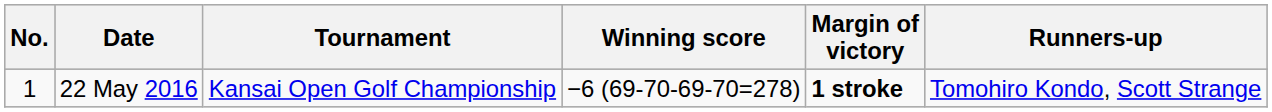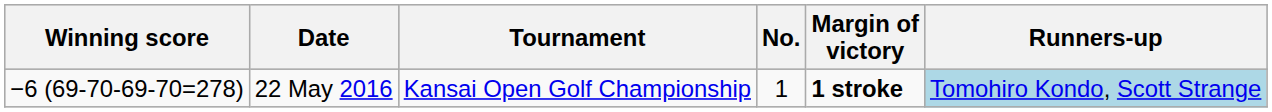columns swapped: No. <-> Winning score
22 May 2016 | Runners-up: no background -> lightblue background
